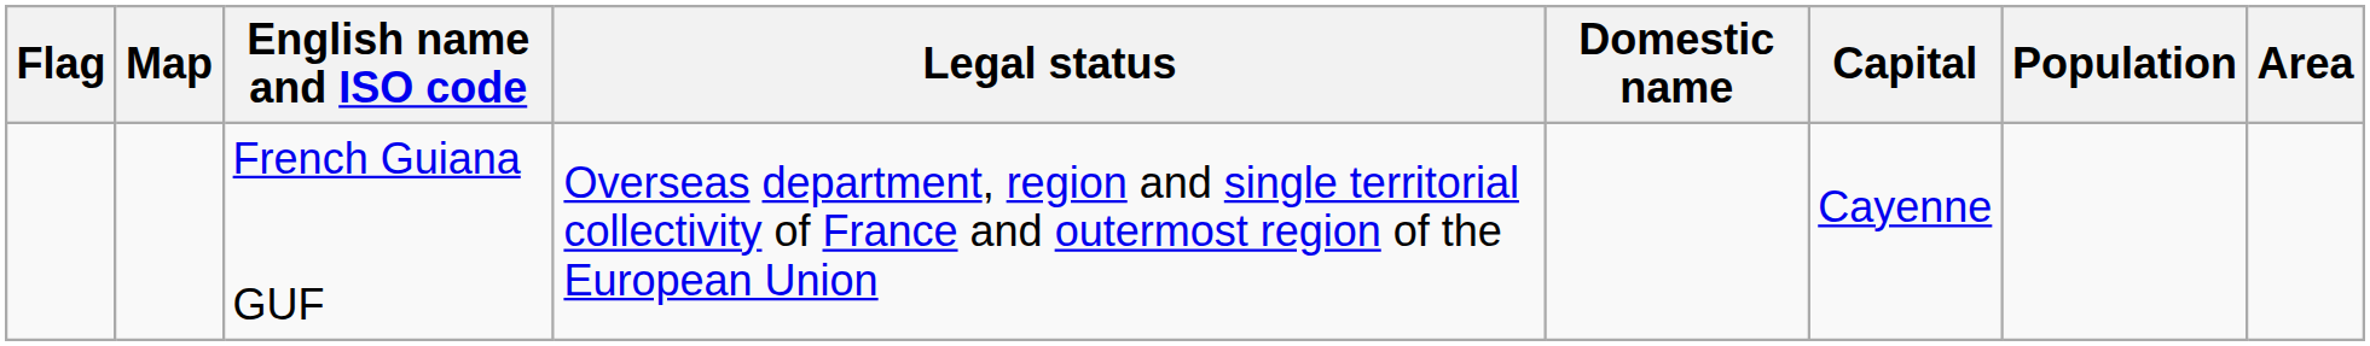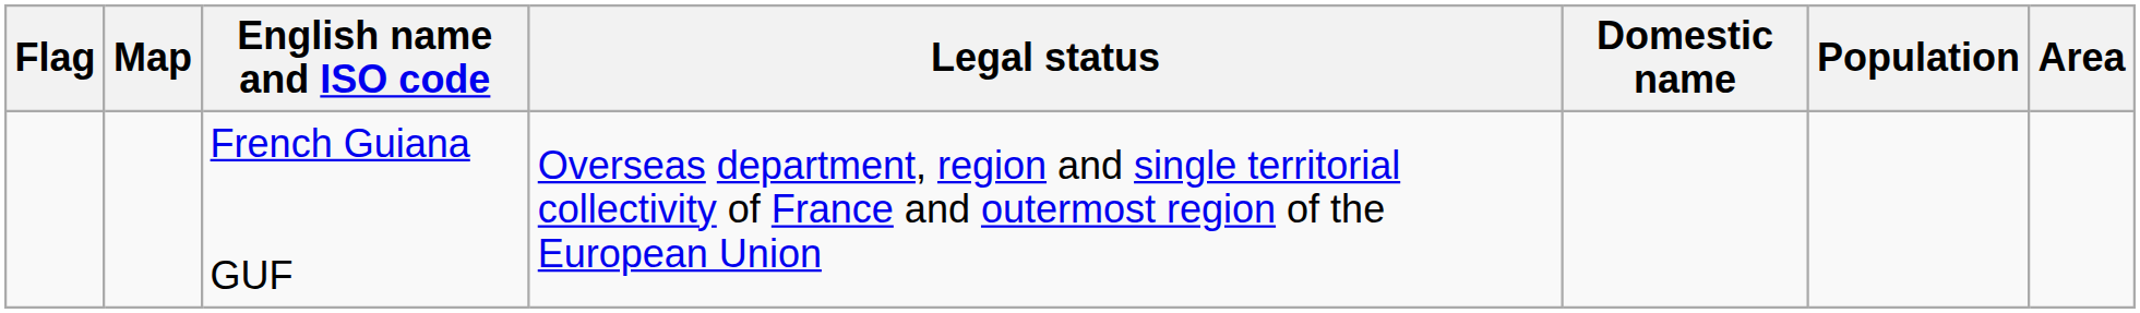- column: Capital | Cayenne
